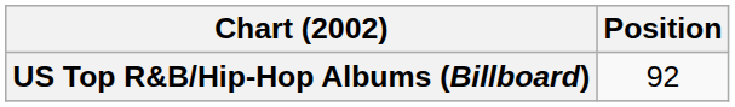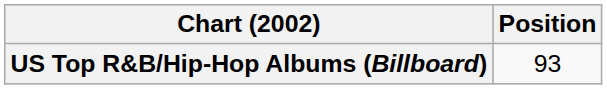US Top R&B/Hip-Hop Albums (Billboard) | Position: 92 -> 93
